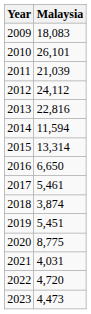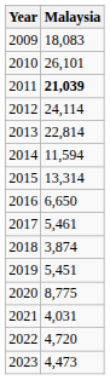2011 | Malaysia: normal -> bold
2012 | Malaysia: 24,112 -> 24,114
2013 | Malaysia: 22,816 -> 22,814
